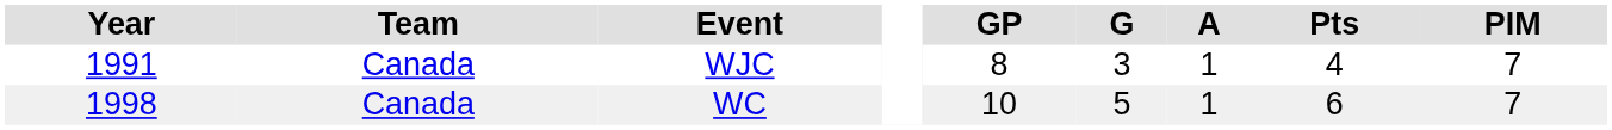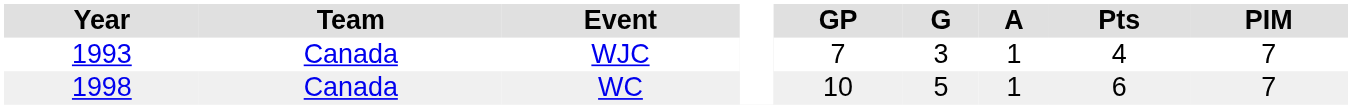WJC | Year: 1991 -> 1993
WJC | GP: 8 -> 7
